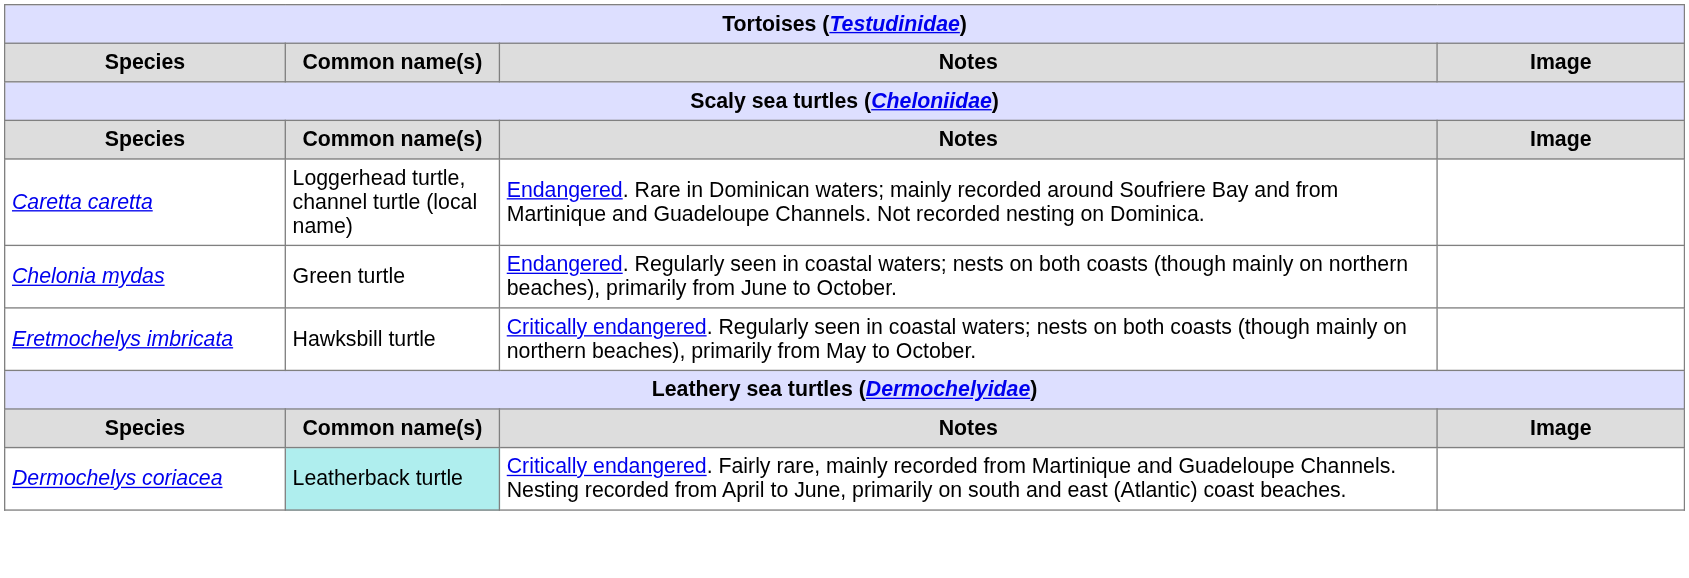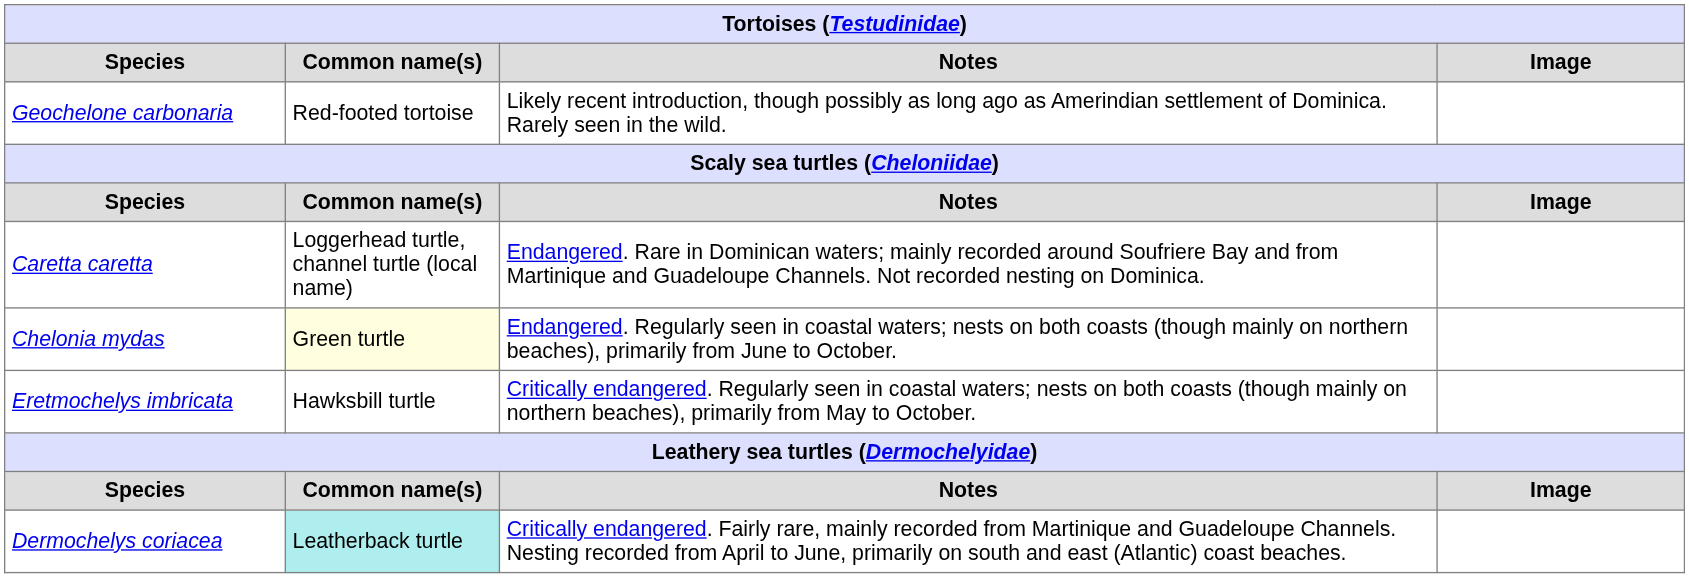+ row: Geochelone carbonaria | Red-footed tortoise | Likely recent introduction, though possibly as long ago as Amerindian settlement of Dominica. Rarely seen in the wild.
Chelonia mydas | Common name(s): no background -> lightyellow background
